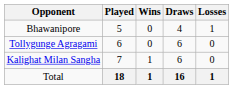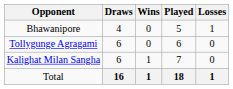columns swapped: Played <-> Draws
